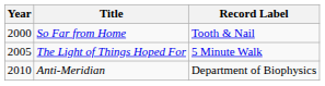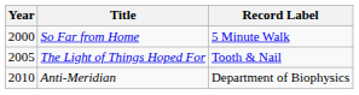So Far from Home | Record Label: Tooth & Nail -> 5 Minute Walk
The Light of Things Hoped For | Record Label: 5 Minute Walk -> Tooth & Nail
